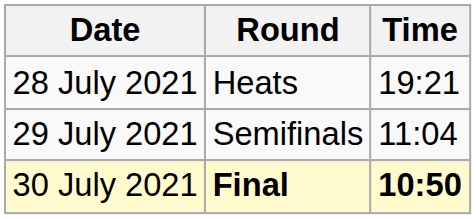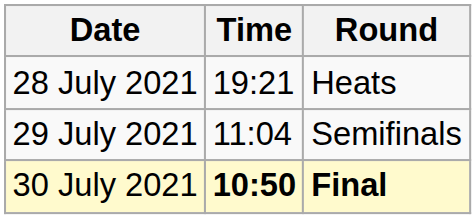columns swapped: Time <-> Round
